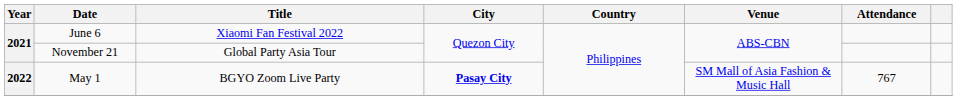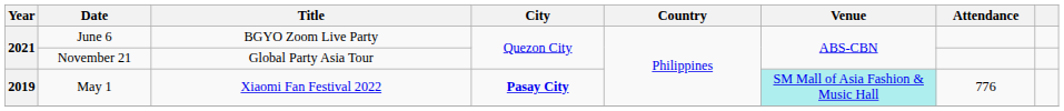June 6 | Title: Xiaomi Fan Festival 2022 -> BGYO Zoom Live Party
May 1 | Year: 2022 -> 2019
May 1 | Title: BGYO Zoom Live Party -> Xiaomi Fan Festival 2022
May 1 | Venue: no background -> paleturquoise background
May 1 | Attendance: 767 -> 776
